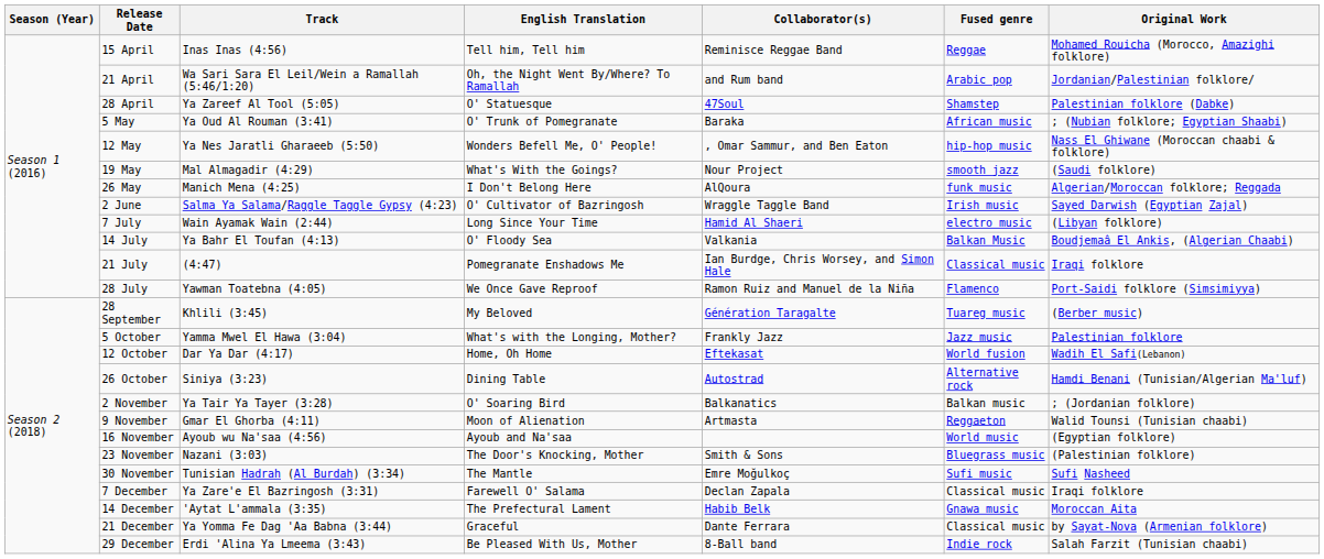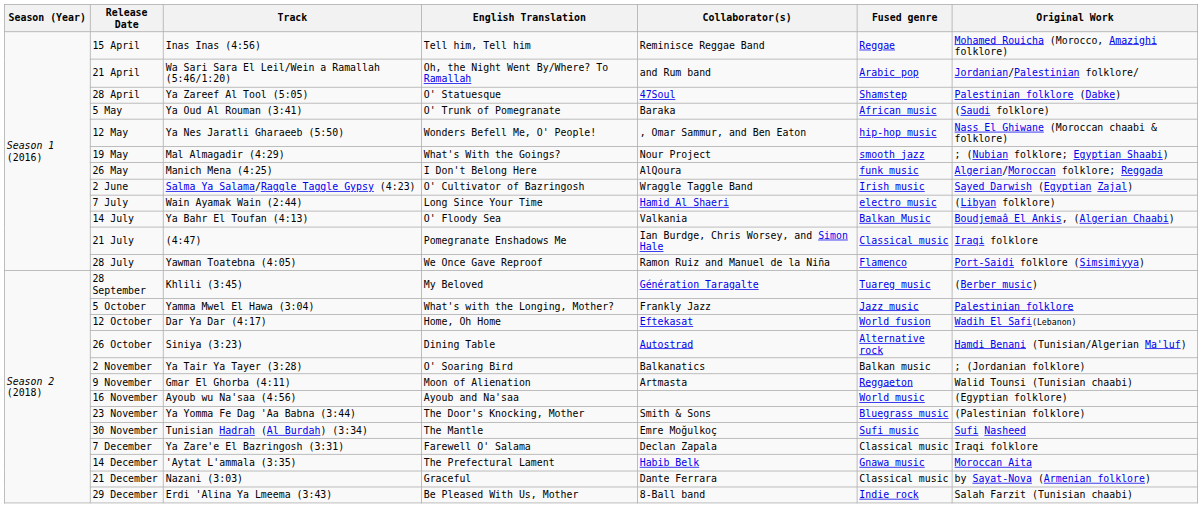5 May | Original Work: ; (Nubian folklore; Egyptian Shaabi) -> (Saudi folklore)
19 May | Original Work: (Saudi folklore) -> ; (Nubian folklore; Egyptian Shaabi)
23 November | Track: Nazani (3:03) -> Ya Yomma Fe Dag 'Aa Babna (3:44)
21 December | Track: Ya Yomma Fe Dag 'Aa Babna (3:44) -> Nazani (3:03)
